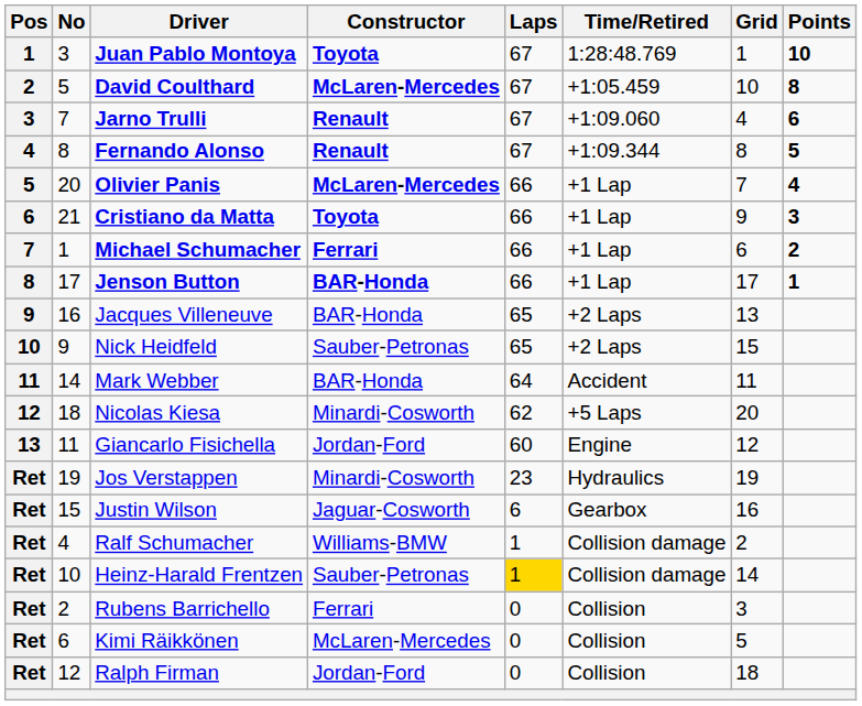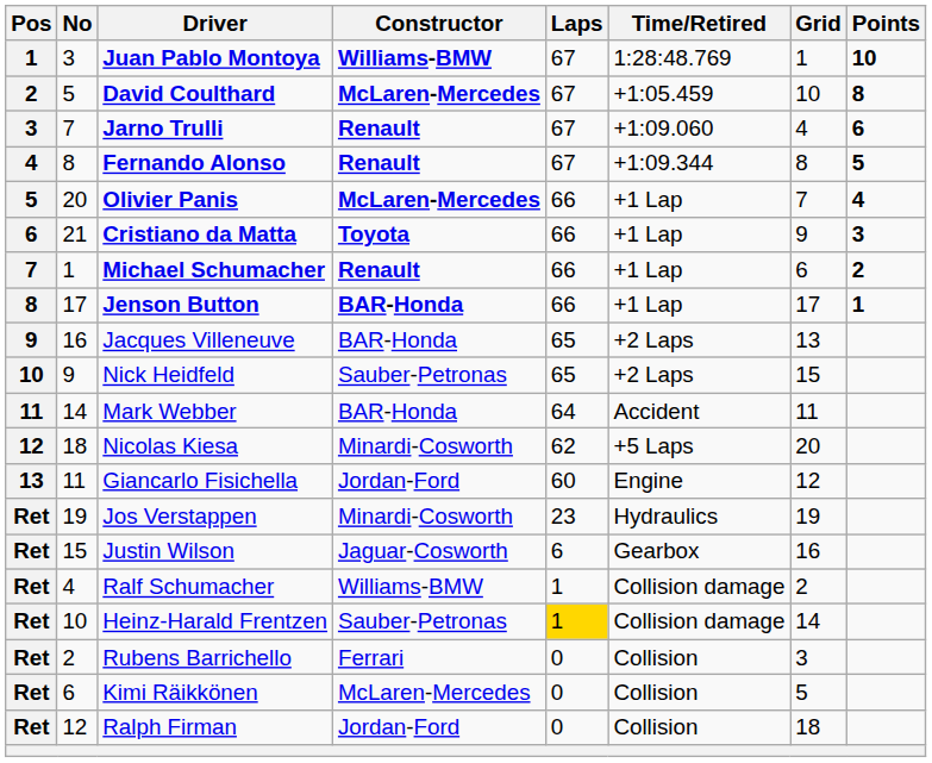Juan Pablo Montoya | Constructor: Toyota -> Williams-BMW
Michael Schumacher | Constructor: Ferrari -> Renault
